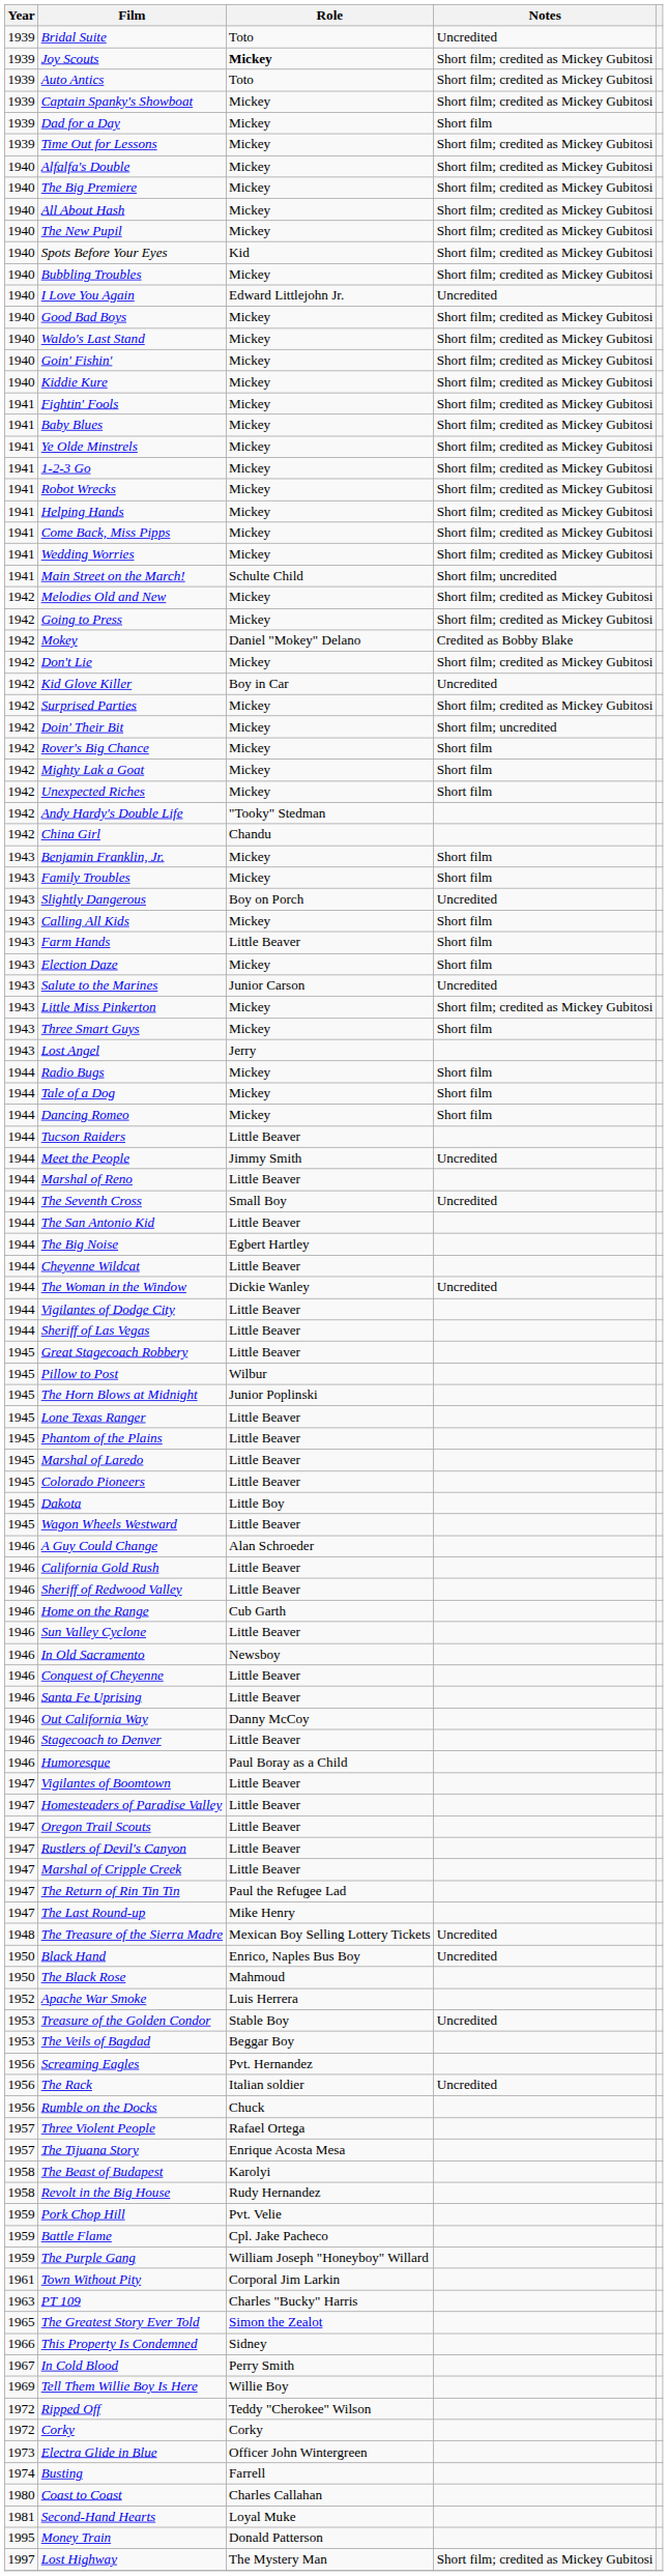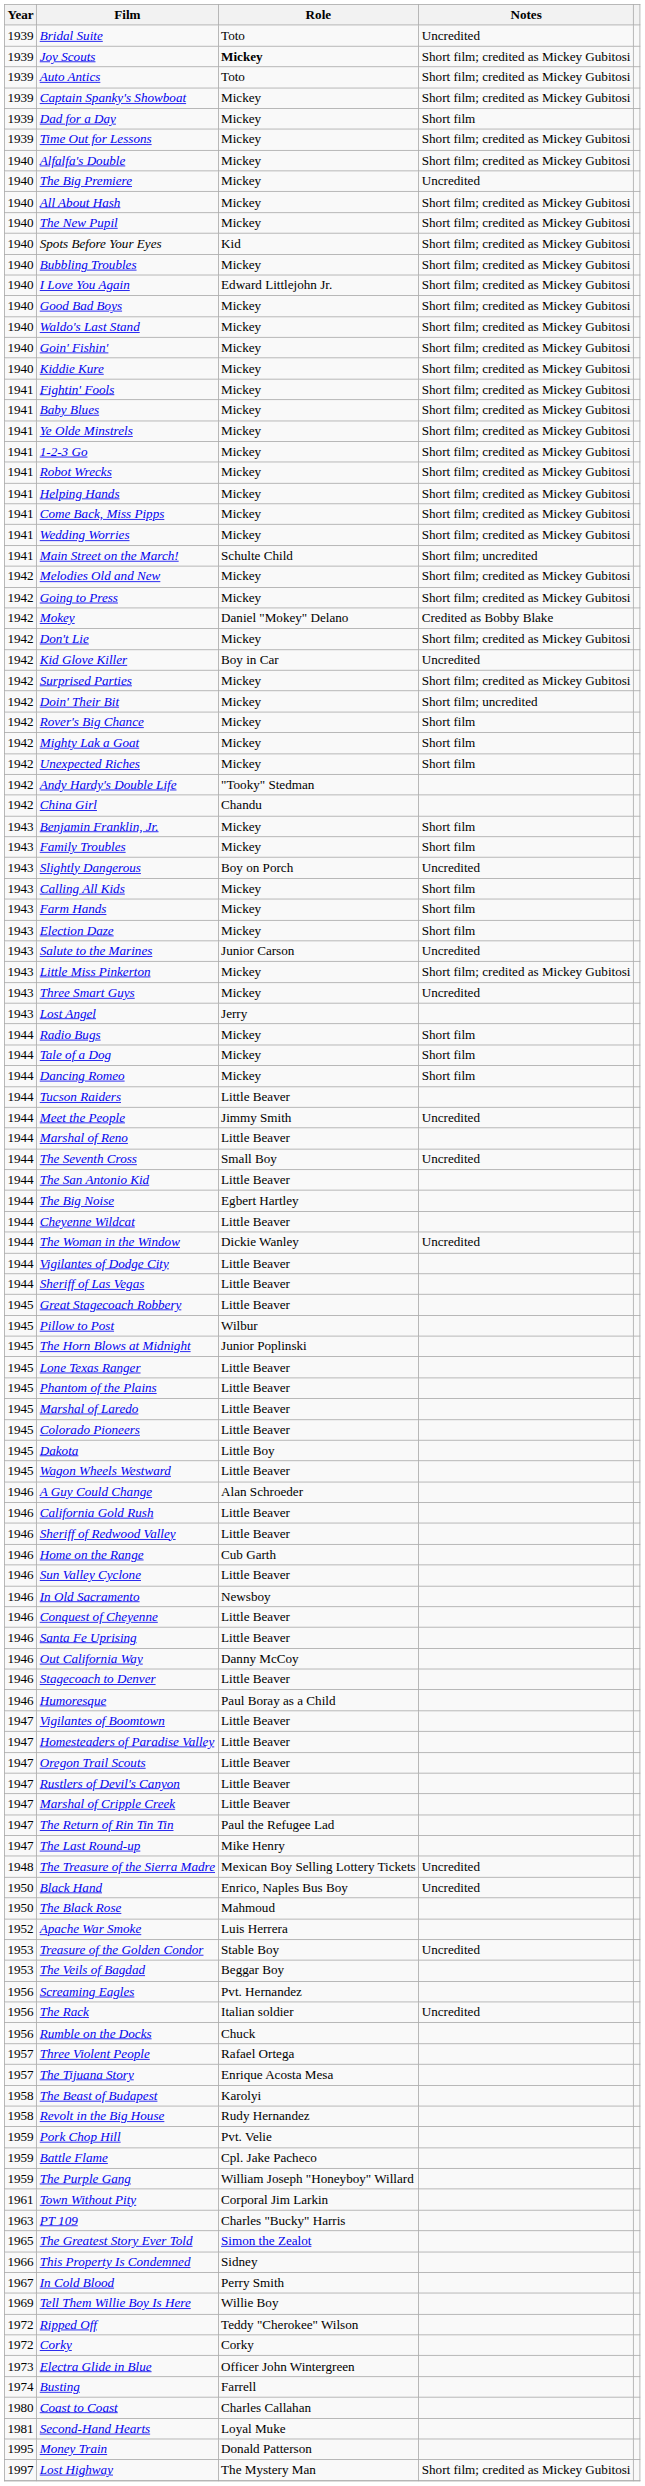The Big Premiere | Notes: Short film; credited as Mickey Gubitosi -> Uncredited
I Love You Again | Notes: Uncredited -> Short film; credited as Mickey Gubitosi
Farm Hands | Role: Little Beaver -> Mickey
Three Smart Guys | Notes: Short film -> Uncredited
